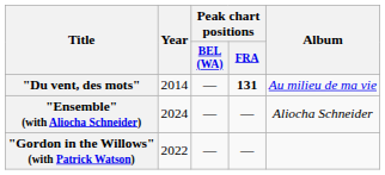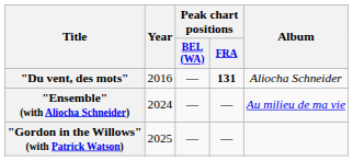"Du vent, des mots" | Year: 2014 -> 2016
"Du vent, des mots" | Album: Au milieu de ma vie -> Aliocha Schneider
"Ensemble" (with Aliocha Schneider) | Album: Aliocha Schneider -> Au milieu de ma vie
"Gordon in the Willows" (with Patrick Watson) | Year: 2022 -> 2025
